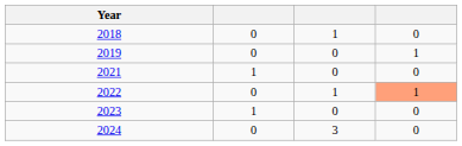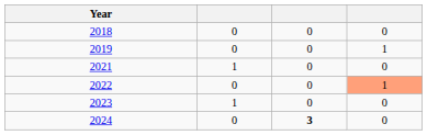2018 | column 3: 1 -> 0
2022 | column 3: 1 -> 0
2024 | column 3: normal -> bold
